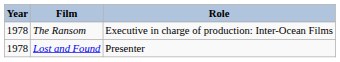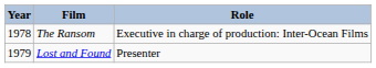Lost and Found | Year: 1978 -> 1979
